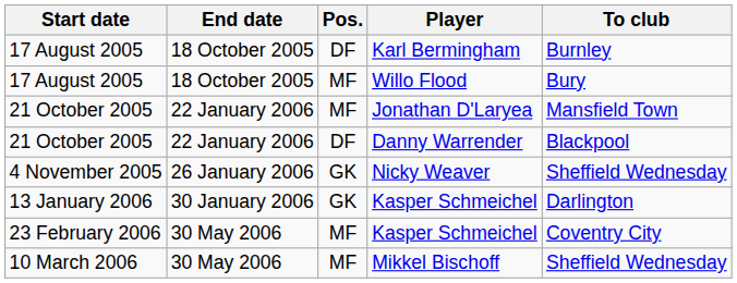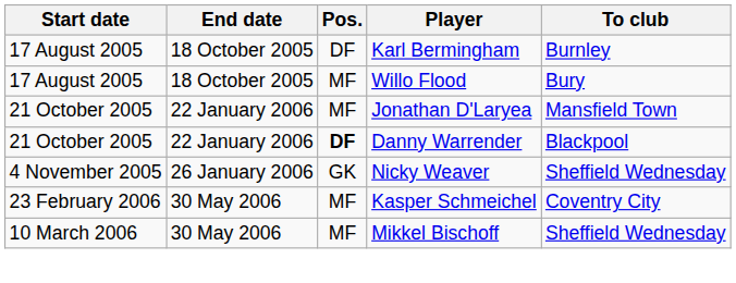Danny Warrender | Pos.: normal -> bold
- row: 13 January 2006 | 30 January 2006 | GK | Kasper Schmeichel | Darlington
